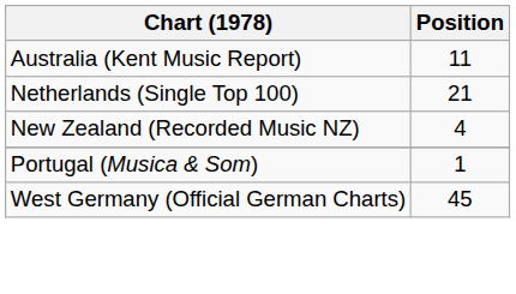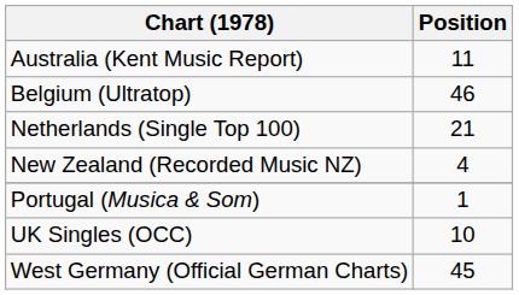+ row: Belgium (Ultratop) | 46
+ row: UK Singles (OCC) | 10
